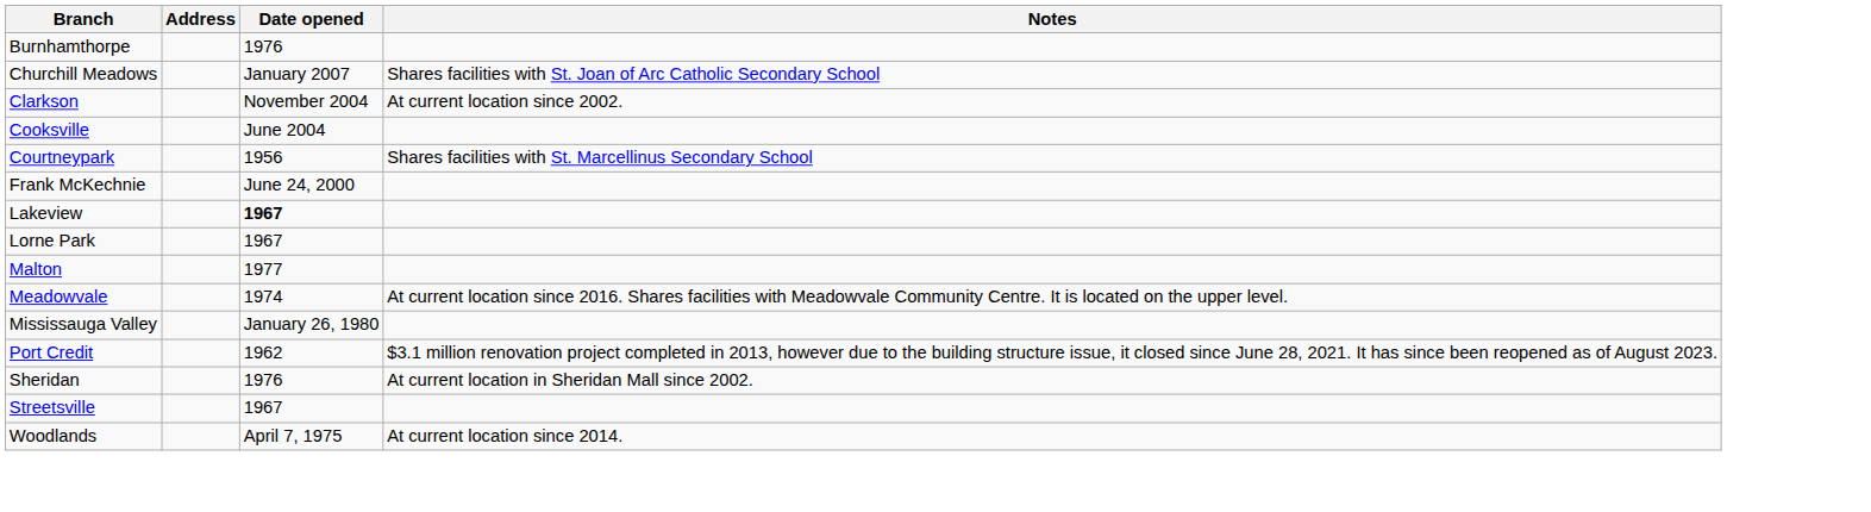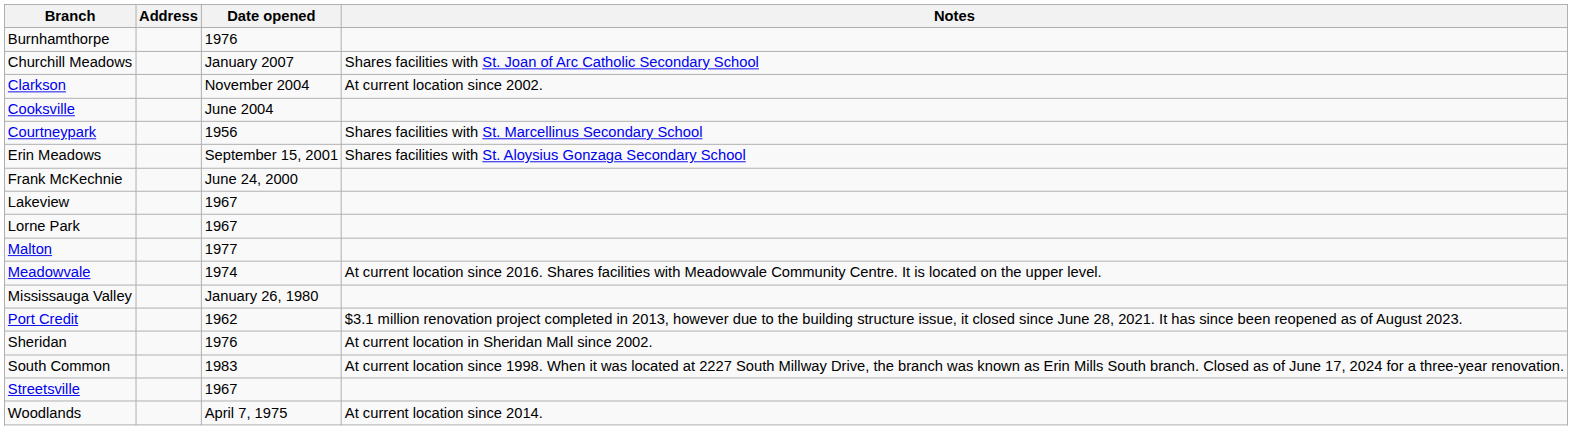+ row: Erin Meadows | September 15, 2001 | Shares facilities with St. Aloysius Gonzaga Secondary School
Lakeview | Date opened: bold -> normal
+ row: South Common | 1983 | At current location since 1998. When it was located at 2227 South Millway Drive, the branch was known as Erin Mills South branch. Closed as of June 17, 2024 for a three-year renovation.
